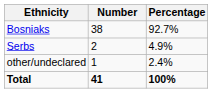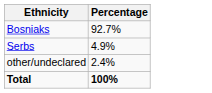- column: Number | 38 | 2 | 1 | 41
